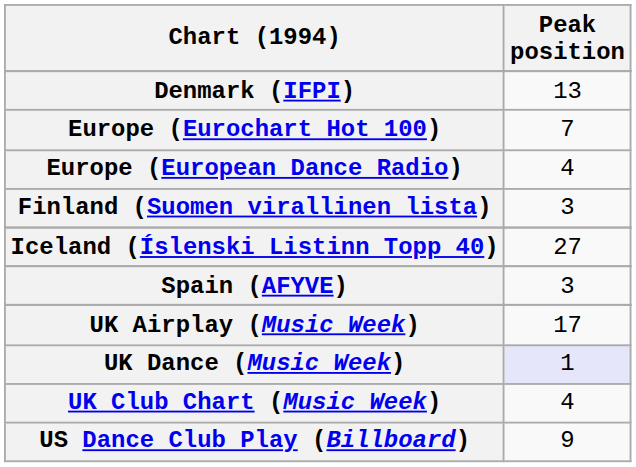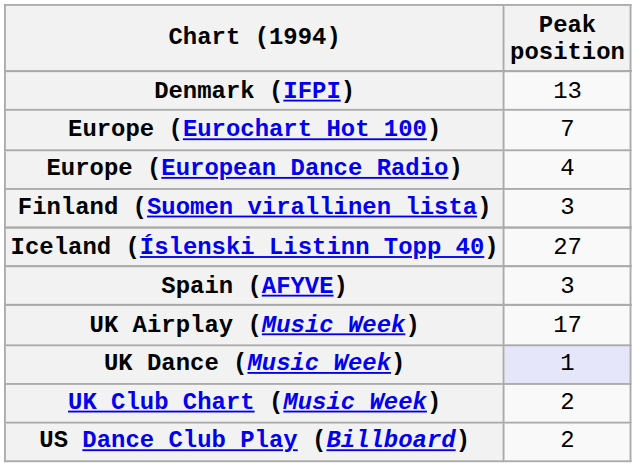UK Club Chart (Music Week) | Peak position: 4 -> 2
US Dance Club Play (Billboard) | Peak position: 9 -> 2
